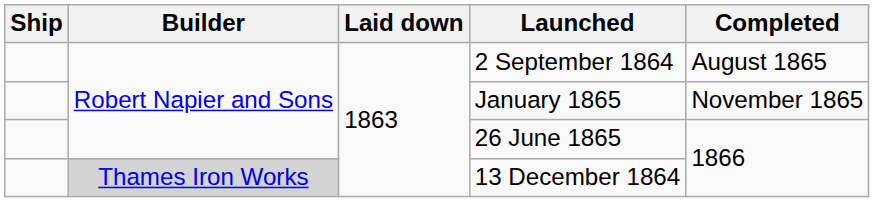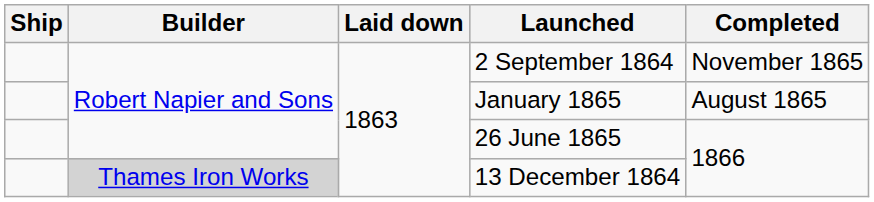2 September 1864 | Completed: August 1865 -> November 1865
January 1865 | Completed: November 1865 -> August 1865
